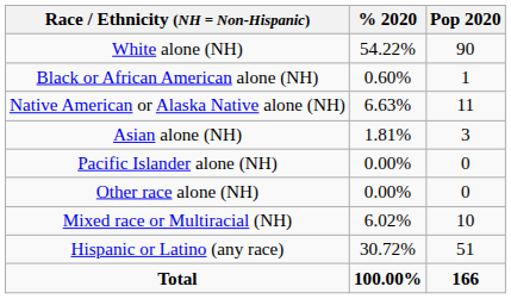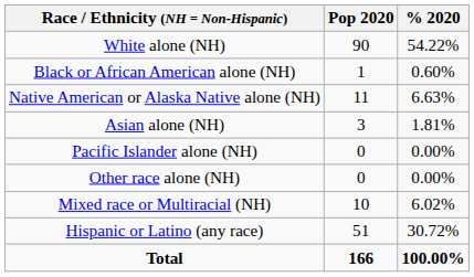columns swapped: Pop 2020 <-> % 2020
